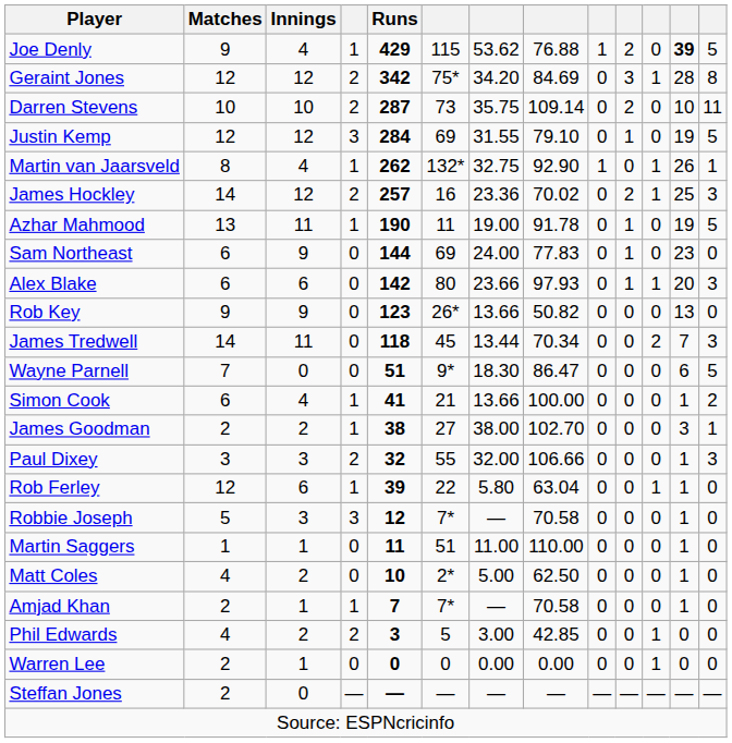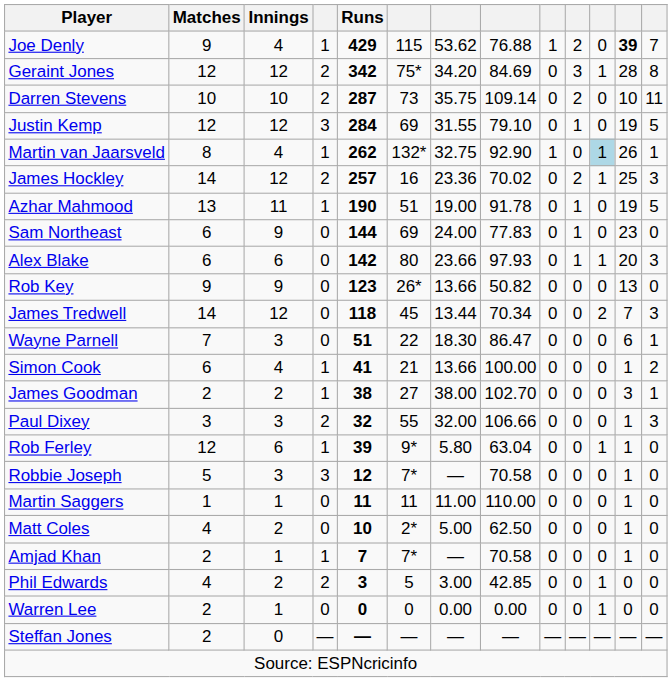Joe Denly | column 13: 5 -> 7
Martin van Jaarsveld | column 11: no background -> lightblue background
Azhar Mahmood | column 6: 11 -> 51
James Tredwell | Innings: 11 -> 12
Wayne Parnell | Innings: 0 -> 3
Wayne Parnell | column 6: 9* -> 22
Wayne Parnell | column 13: 5 -> 1
Rob Ferley | column 6: 22 -> 9*
Martin Saggers | column 6: 51 -> 11
